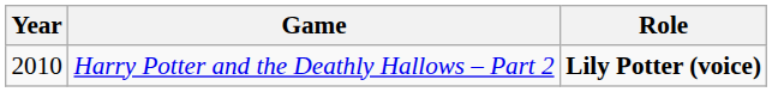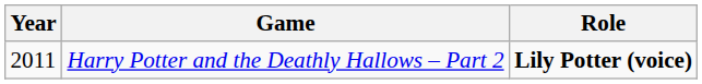Harry Potter and the Deathly Hallows – Part 2 | Year: 2010 -> 2011
